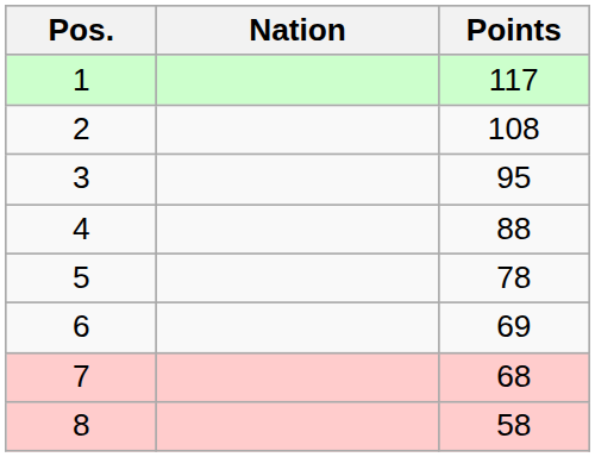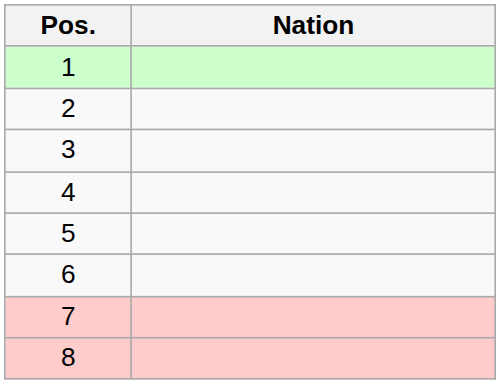- column: Points | 117 | 108 | 95 | 88 | 78 | 69 | 68 | 58
